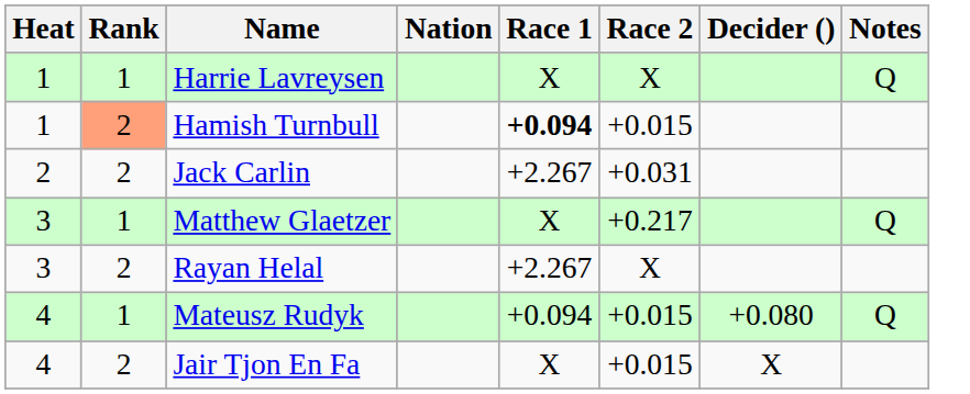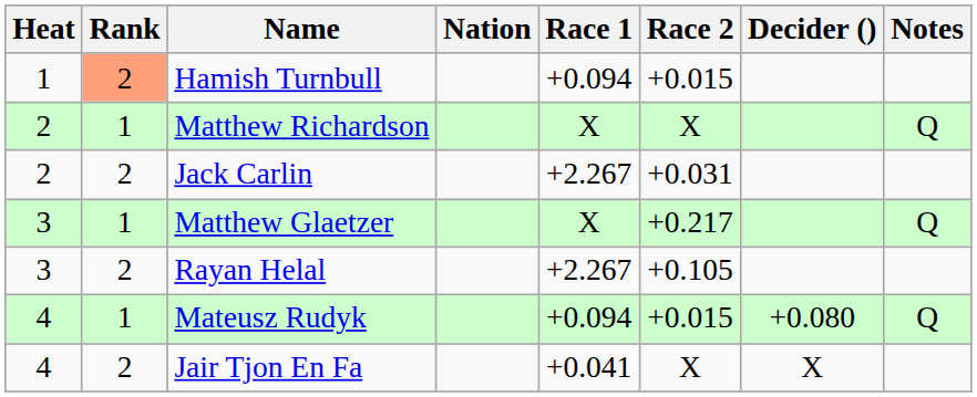- row: 1 | 1 | Harrie Lavreysen | X | X | Q
Hamish Turnbull | Race 1: bold -> normal
+ row: 2 | 1 | Matthew Richardson | X | X | Q
Rayan Helal | Race 2: X -> +0.105
Jair Tjon En Fa | Race 1: X -> +0.041
Jair Tjon En Fa | Race 2: +0.015 -> X
